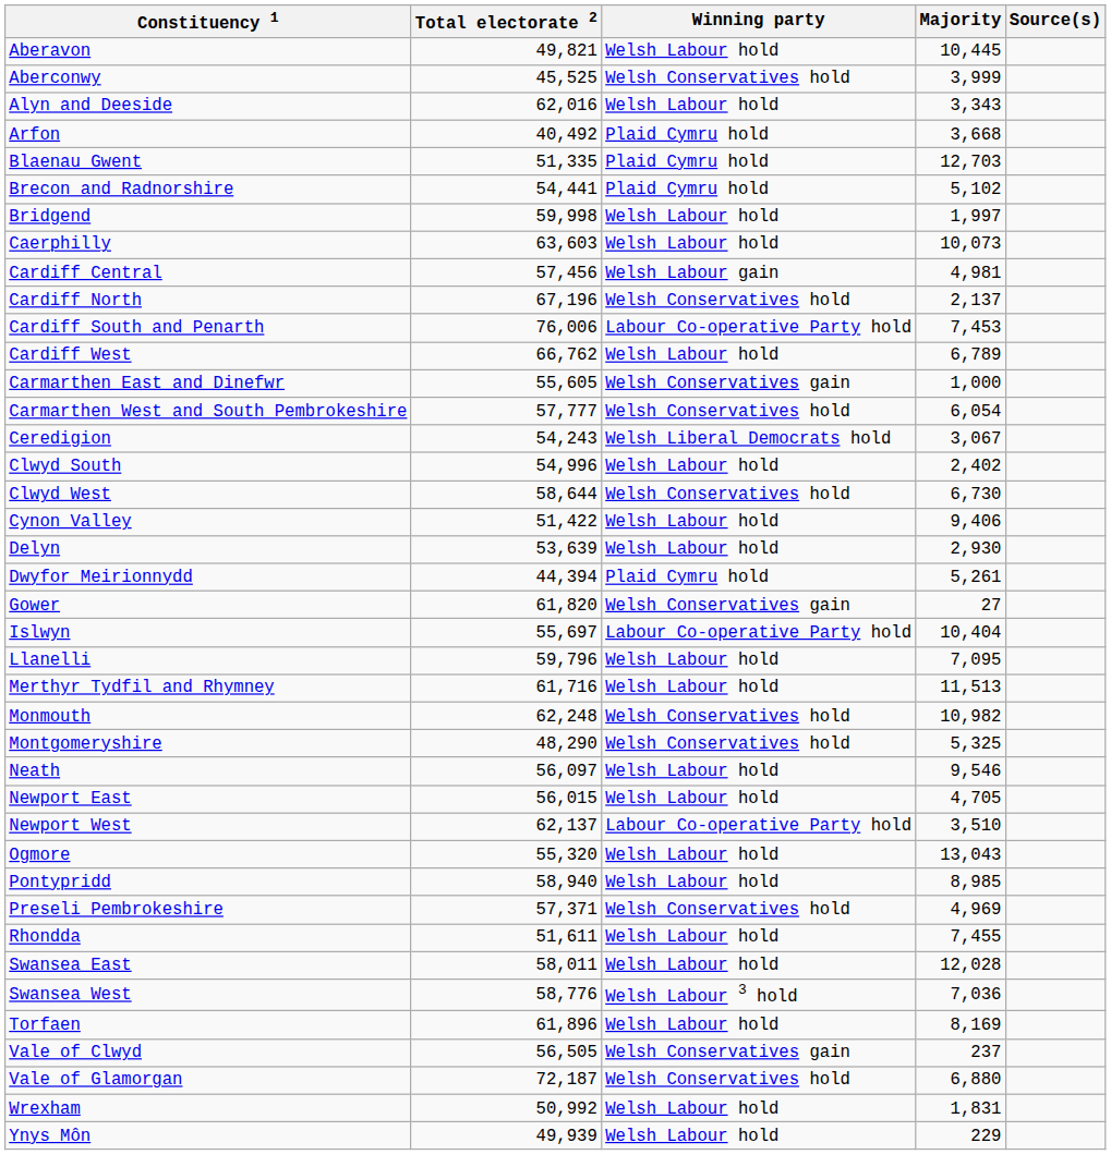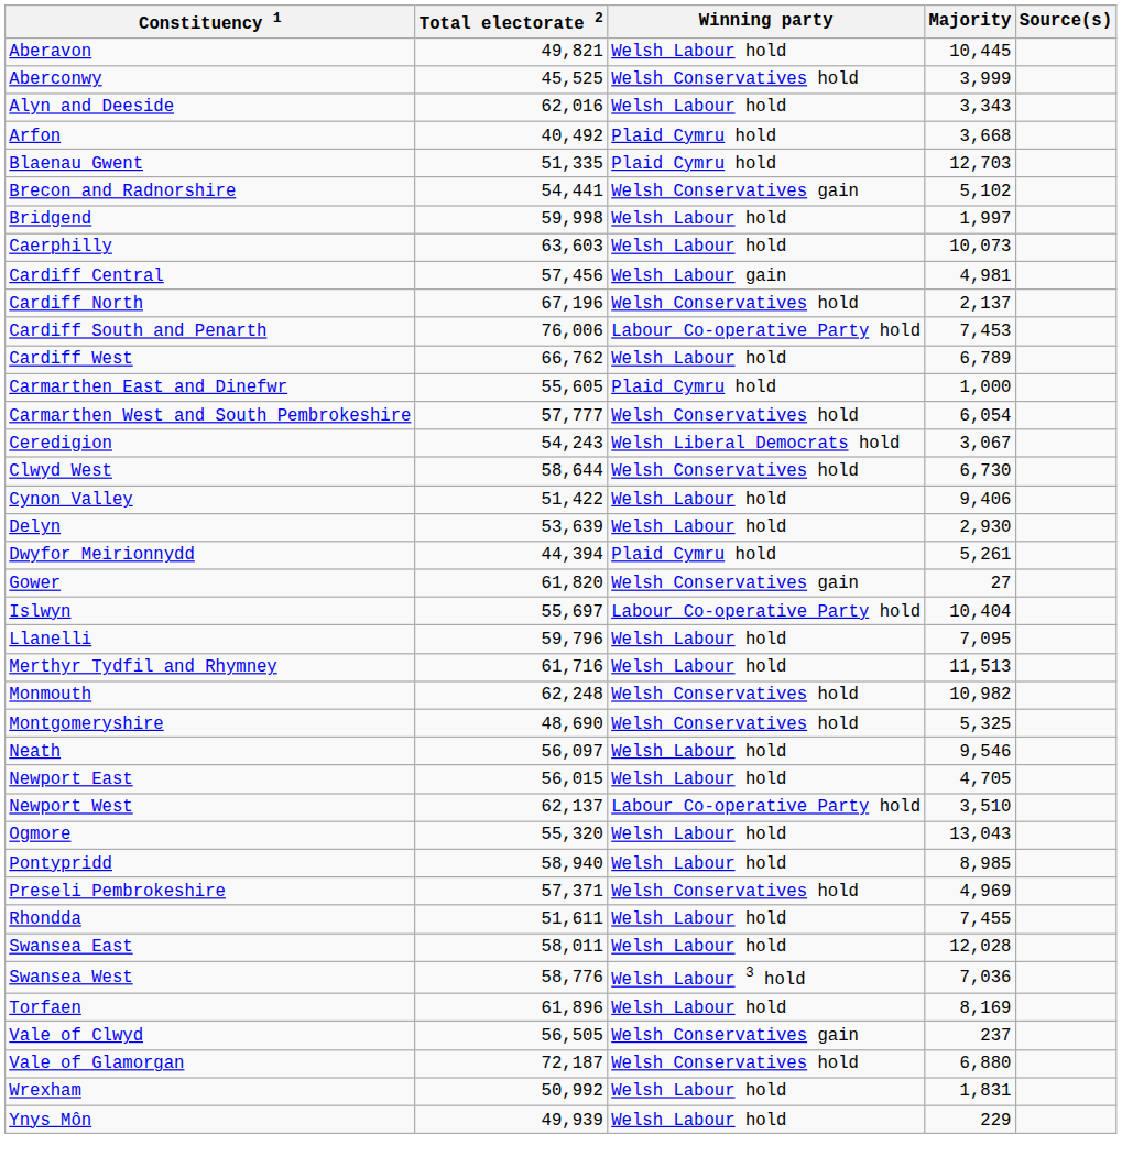Brecon and Radnorshire | Winning party: Plaid Cymru hold -> Welsh Conservatives gain
Carmarthen East and Dinefwr | Winning party: Welsh Conservatives gain -> Plaid Cymru hold
- row: Clwyd South | 54,996 | Welsh Labour hold | 2,402
Montgomeryshire | Total electorate 2: 48,290 -> 48,690
